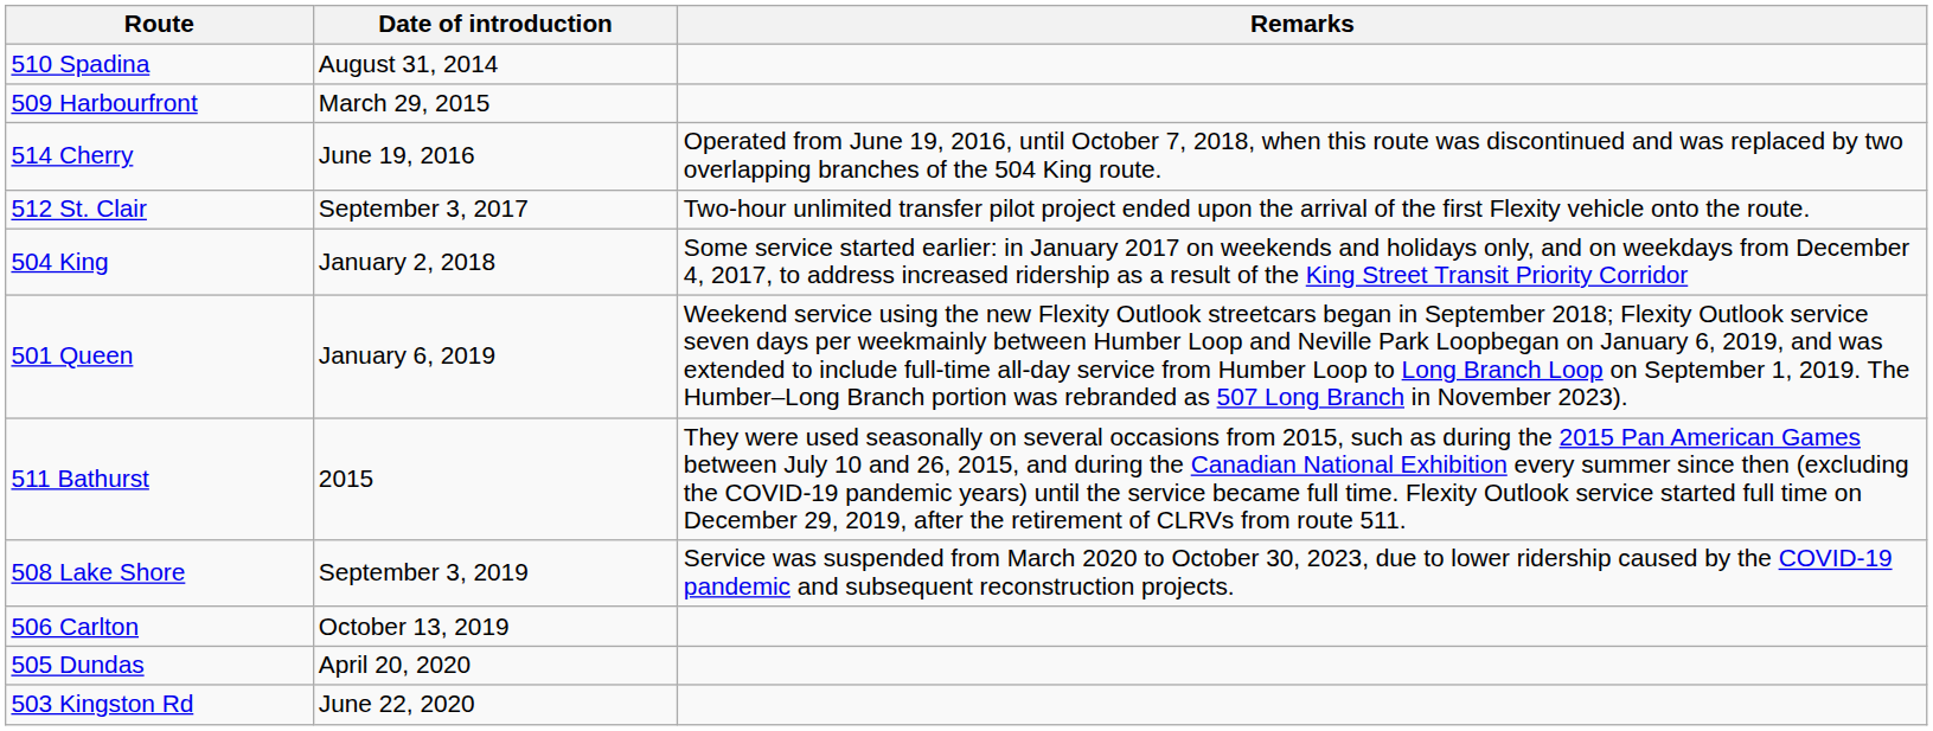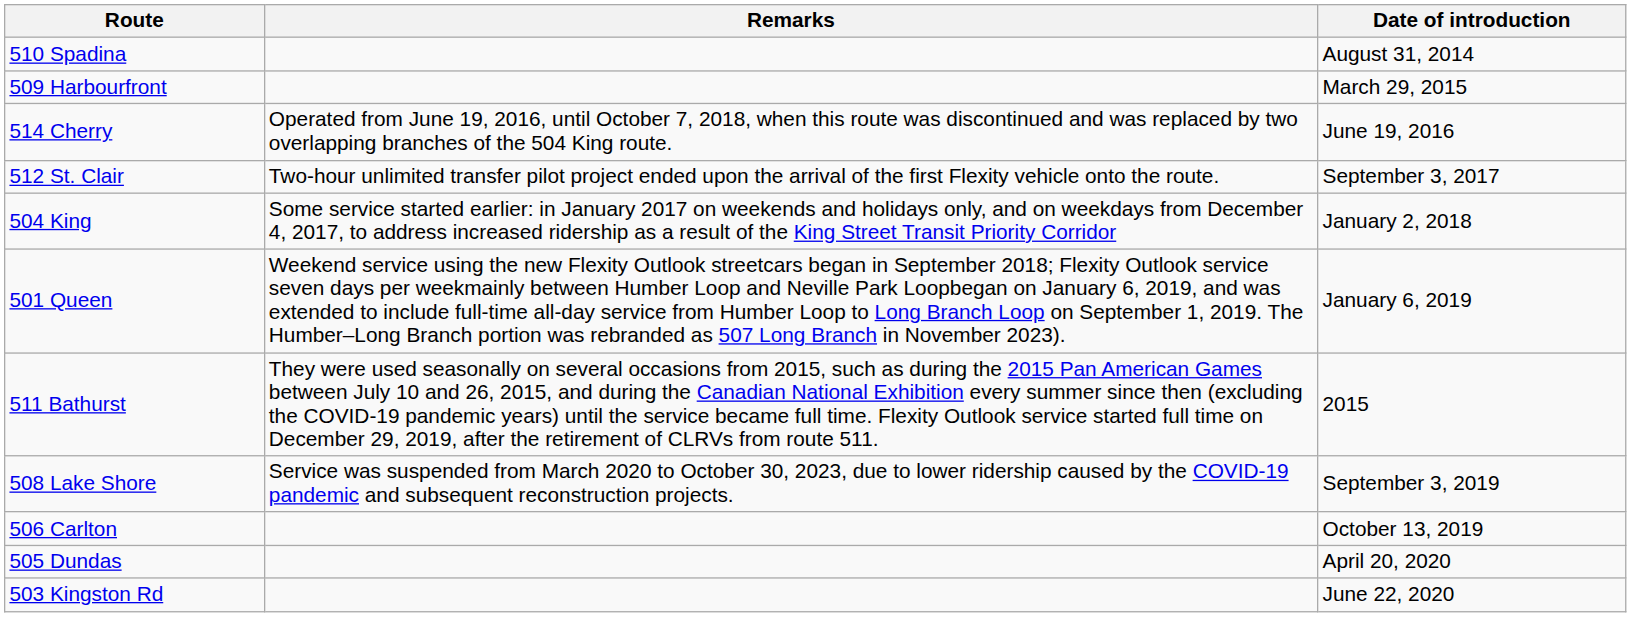columns swapped: Date of introduction <-> Remarks
